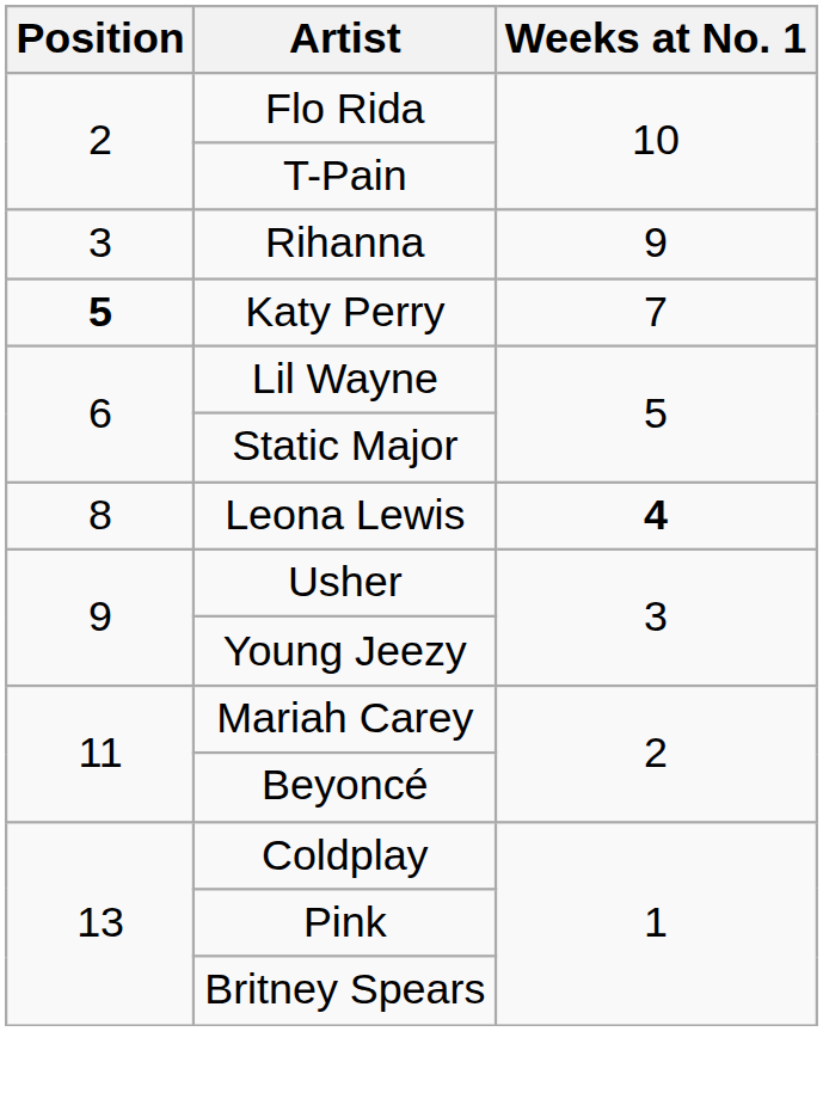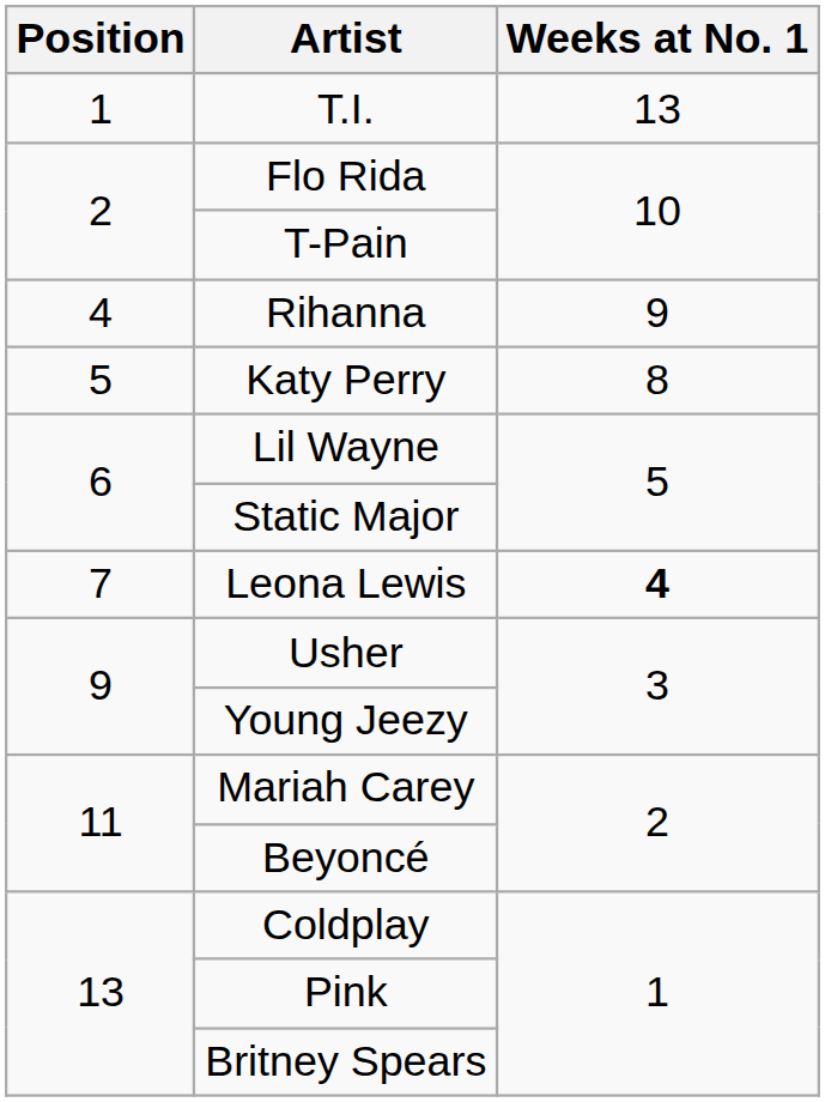+ row: 1 | T.I. | 13
Rihanna | Position: 3 -> 4
Katy Perry | Position: bold -> normal
Katy Perry | Weeks at No. 1: 7 -> 8
Leona Lewis | Position: 8 -> 7
